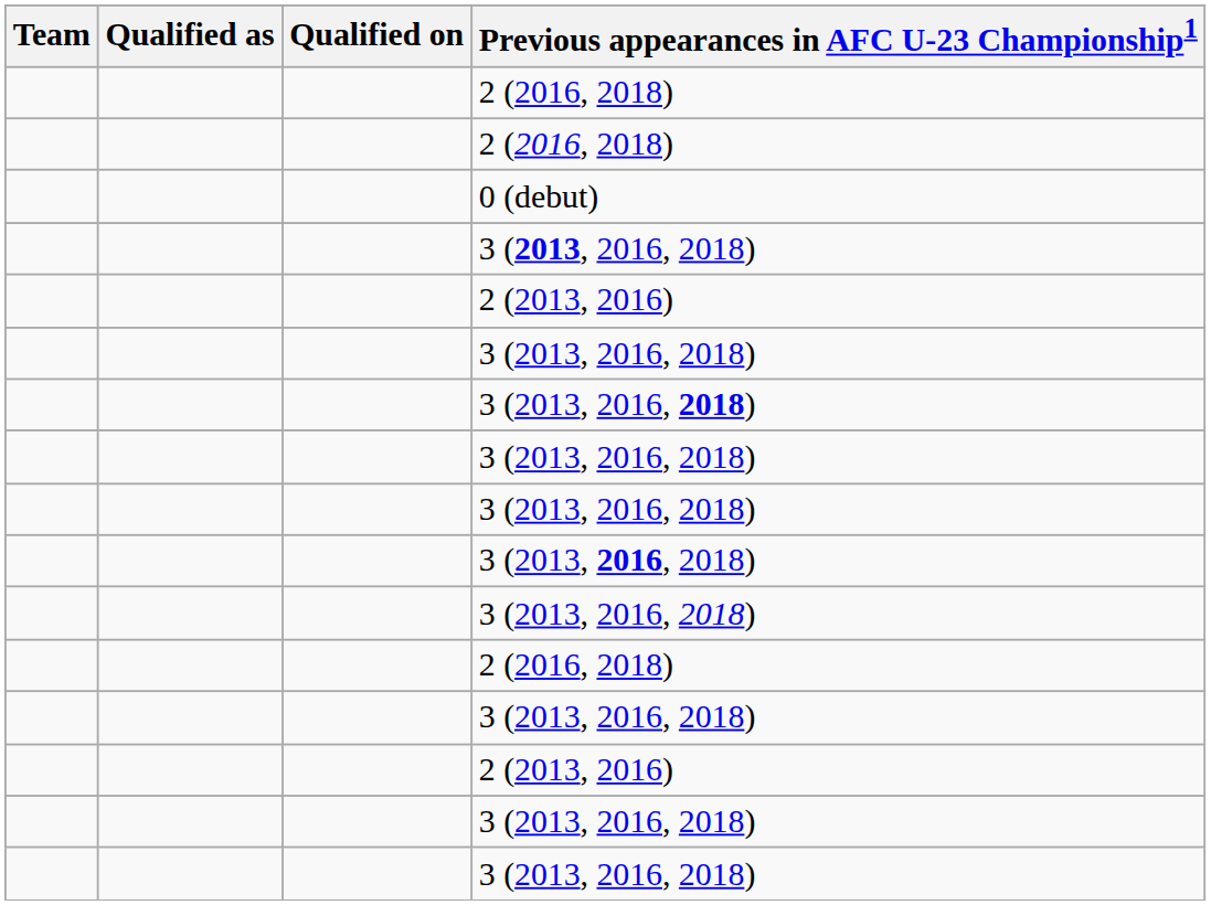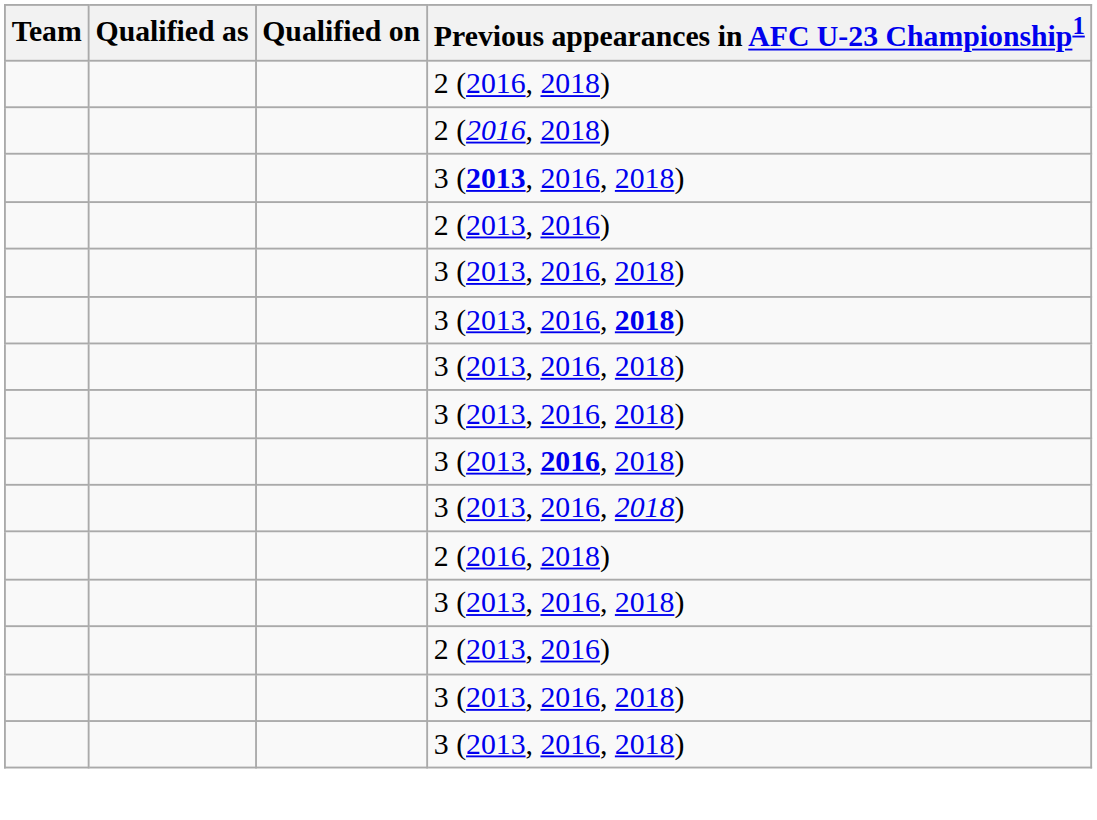- row: 0 (debut)
